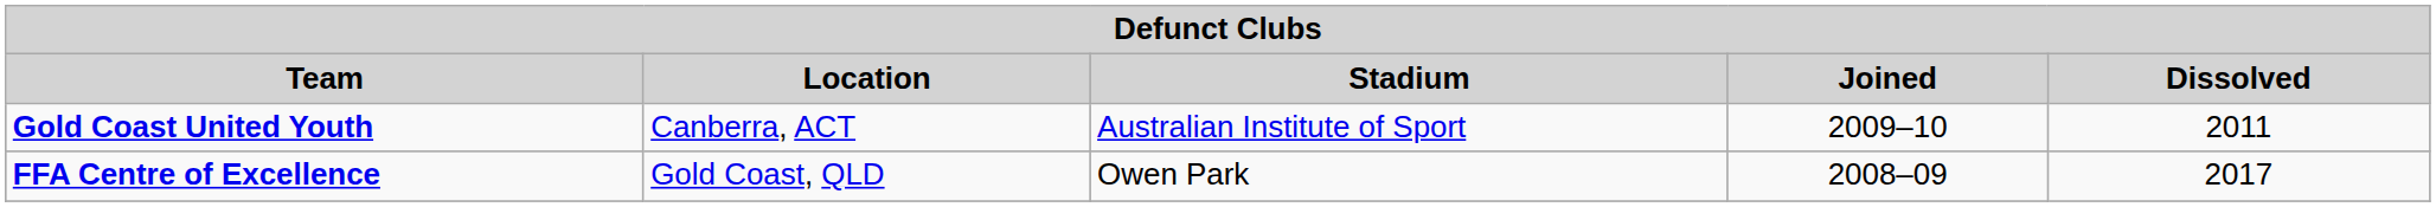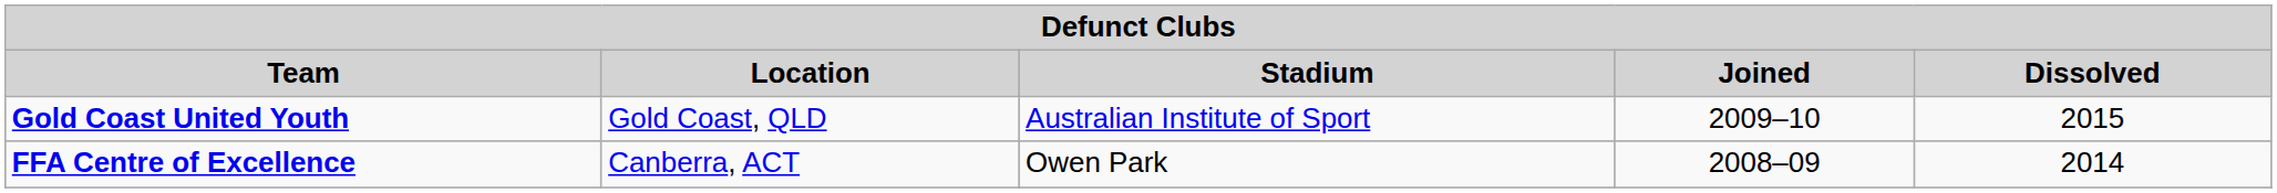Gold Coast United Youth | Location: Canberra, ACT -> Gold Coast, QLD
Gold Coast United Youth | Dissolved: 2011 -> 2015
FFA Centre of Excellence | Location: Gold Coast, QLD -> Canberra, ACT
FFA Centre of Excellence | Dissolved: 2017 -> 2014
